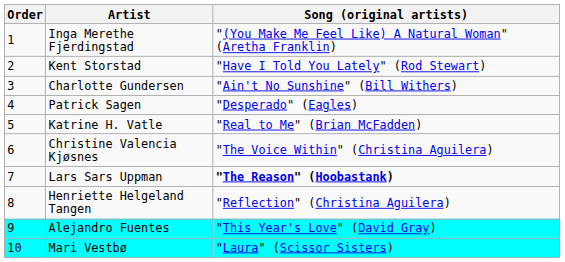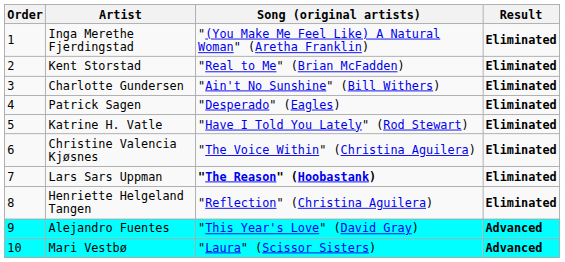+ column: Result | Eliminated | Eliminated | Eliminated | Eliminated | Eliminated | Eliminated | Eliminated | Eliminated | Advanced | Advanced
Kent Storstad | Song (original artists): "Have I Told You Lately" (Rod Stewart) -> "Real to Me" (Brian McFadden)
Katrine H. Vatle | Song (original artists): "Real to Me" (Brian McFadden) -> "Have I Told You Lately" (Rod Stewart)
